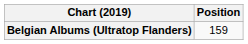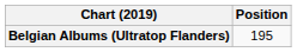Belgian Albums (Ultratop Flanders) | Position: 159 -> 195
